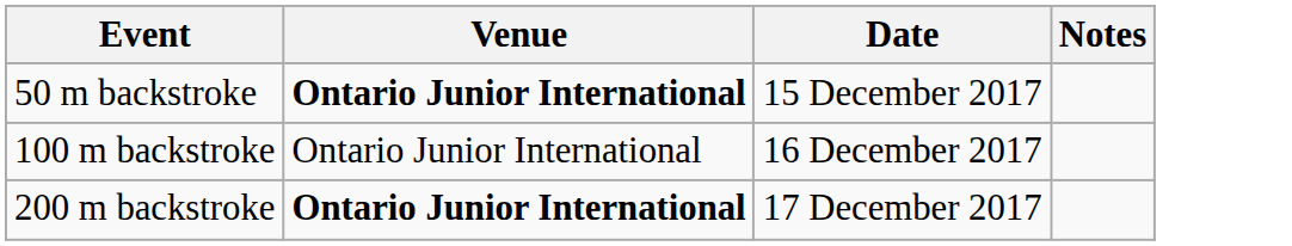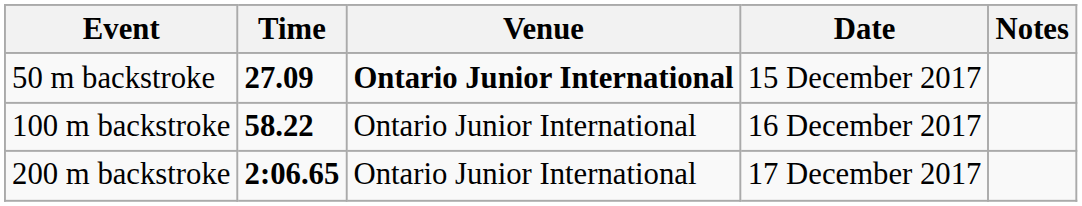+ column: Time | 27.09 | 58.22 | 2:06.65
200 m backstroke | Venue: bold -> normal
